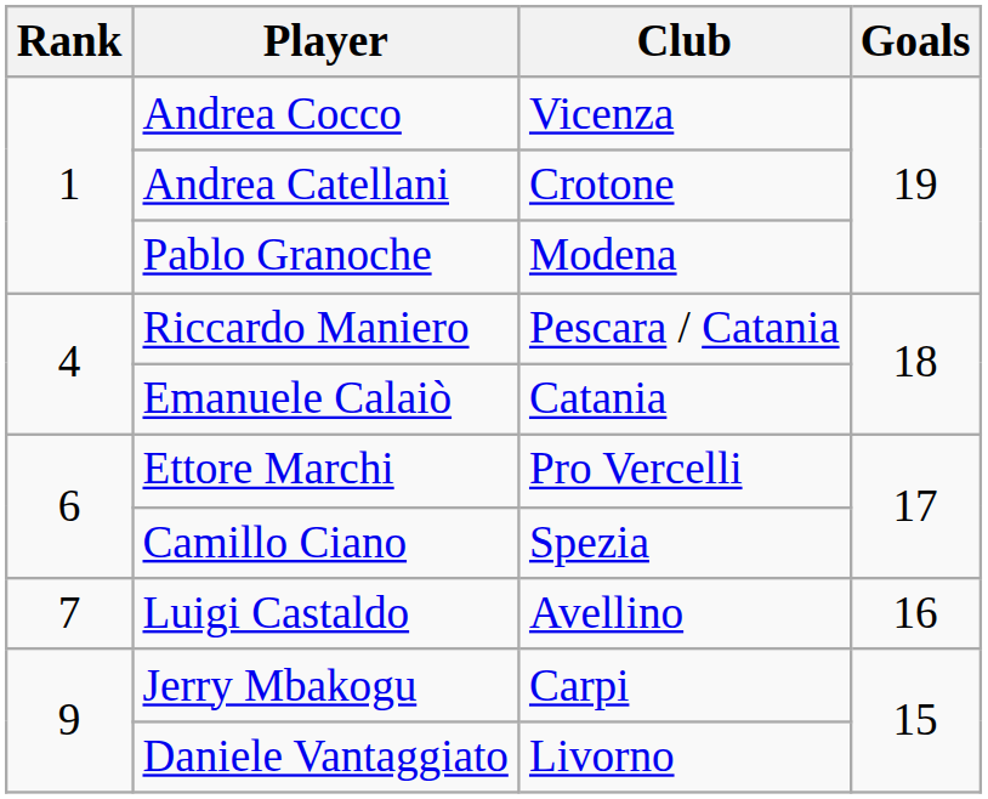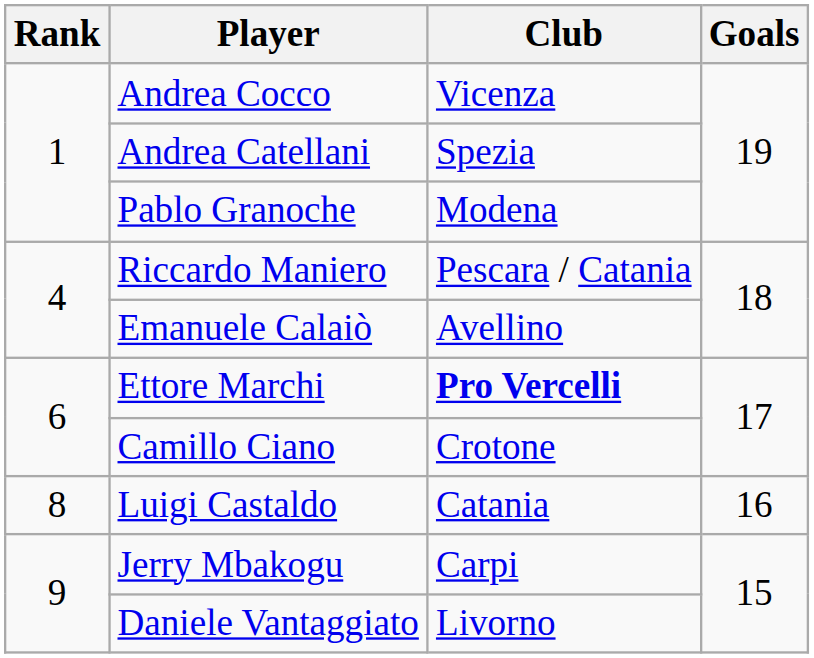Andrea Catellani | Club: Crotone -> Spezia
Emanuele Calaiò | Club: Catania -> Avellino
Ettore Marchi | Club: normal -> bold
Camillo Ciano | Club: Spezia -> Crotone
Luigi Castaldo | Rank: 7 -> 8
Luigi Castaldo | Club: Avellino -> Catania
